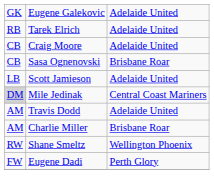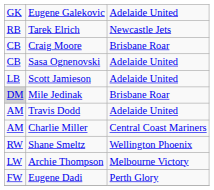Tarek Elrich | column 3: Adelaide United -> Newcastle Jets
Craig Moore | column 3: Adelaide United -> Brisbane Roar
Sasa Ognenovski | column 3: Brisbane Roar -> Adelaide United
Mile Jedinak | column 3: Central Coast Mariners -> Brisbane Roar
Charlie Miller | column 3: Brisbane Roar -> Central Coast Mariners
+ row: LW | Archie Thompson | Melbourne Victory
